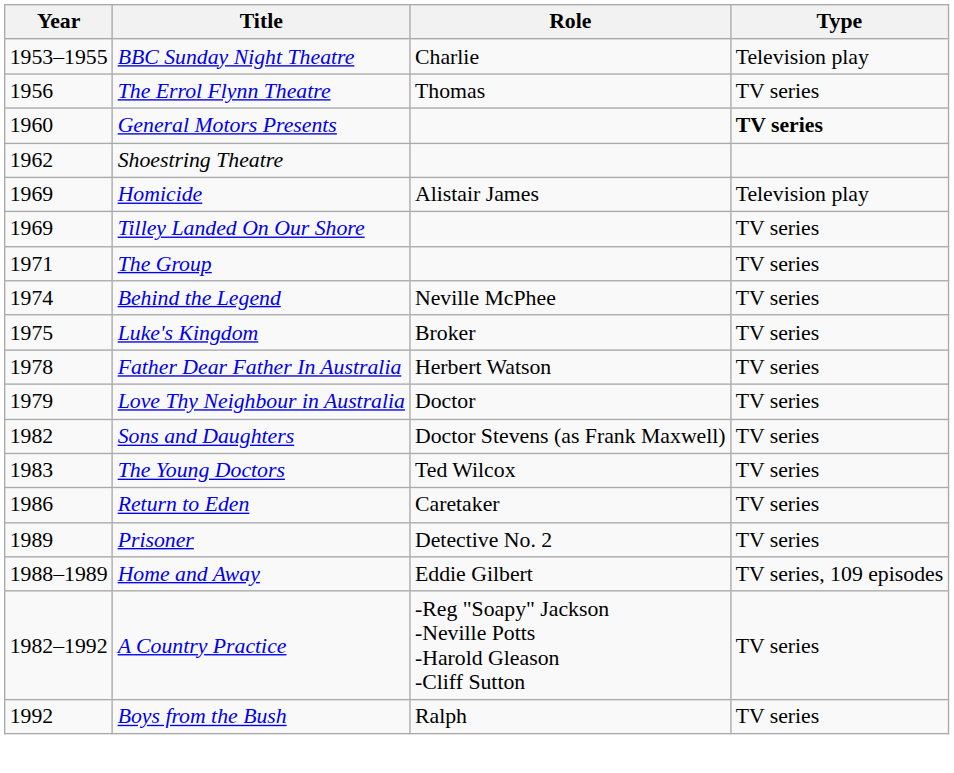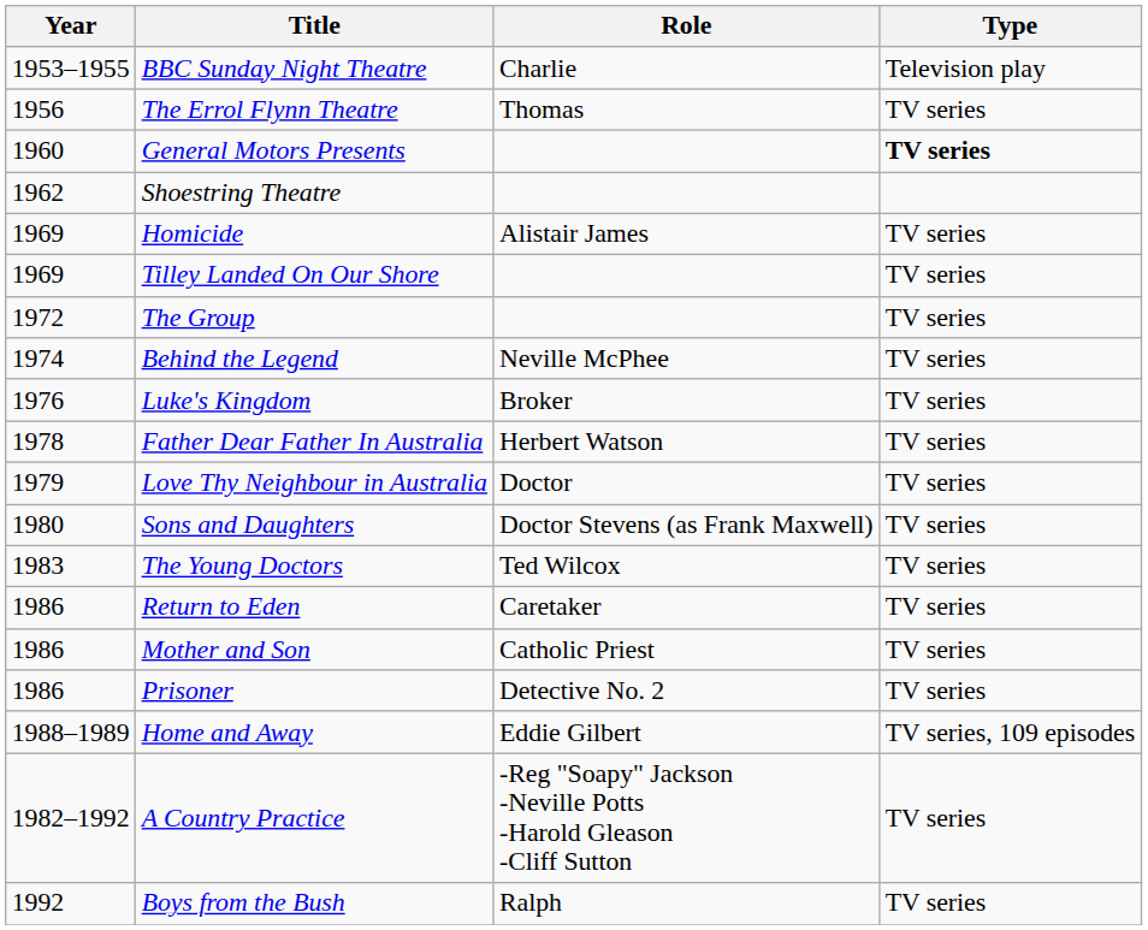Homicide | Type: Television play -> TV series
The Group | Year: 1971 -> 1972
Luke's Kingdom | Year: 1975 -> 1976
Sons and Daughters | Year: 1982 -> 1980
+ row: 1986 | Mother and Son | Catholic Priest | TV series
Prisoner | Year: 1989 -> 1986
